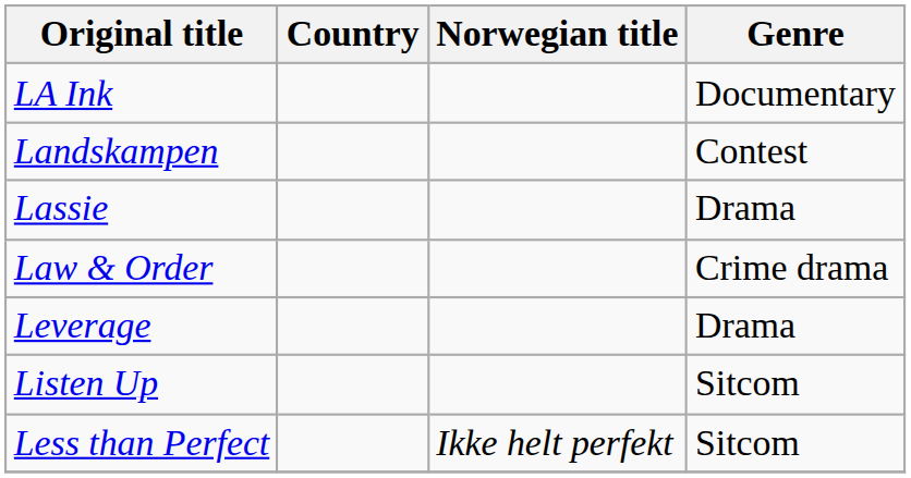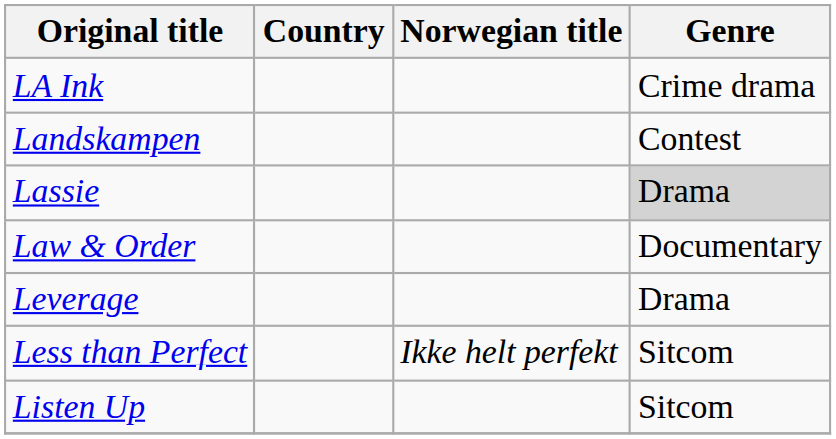LA Ink | Genre: Documentary -> Crime drama
Lassie | Genre: no background -> lightgrey background
Law & Order | Genre: Crime drama -> Documentary
rows swapped: Listen Up <-> Less than Perfect
